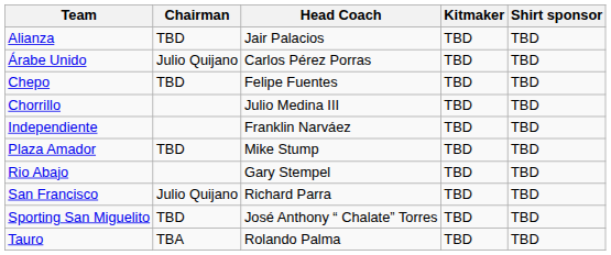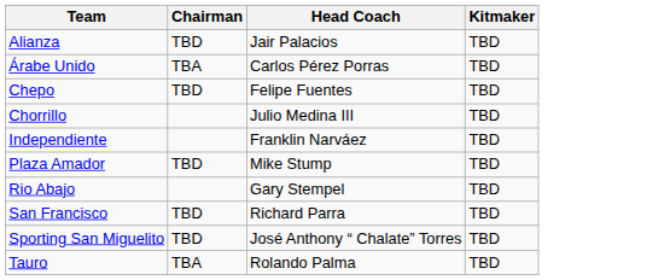- column: Shirt sponsor | TBD | TBD | TBD | TBD | TBD | TBD | TBD | TBD | TBD | TBD
Árabe Unido | Chairman: Julio Quijano -> TBA
San Francisco | Chairman: Julio Quijano -> TBD
